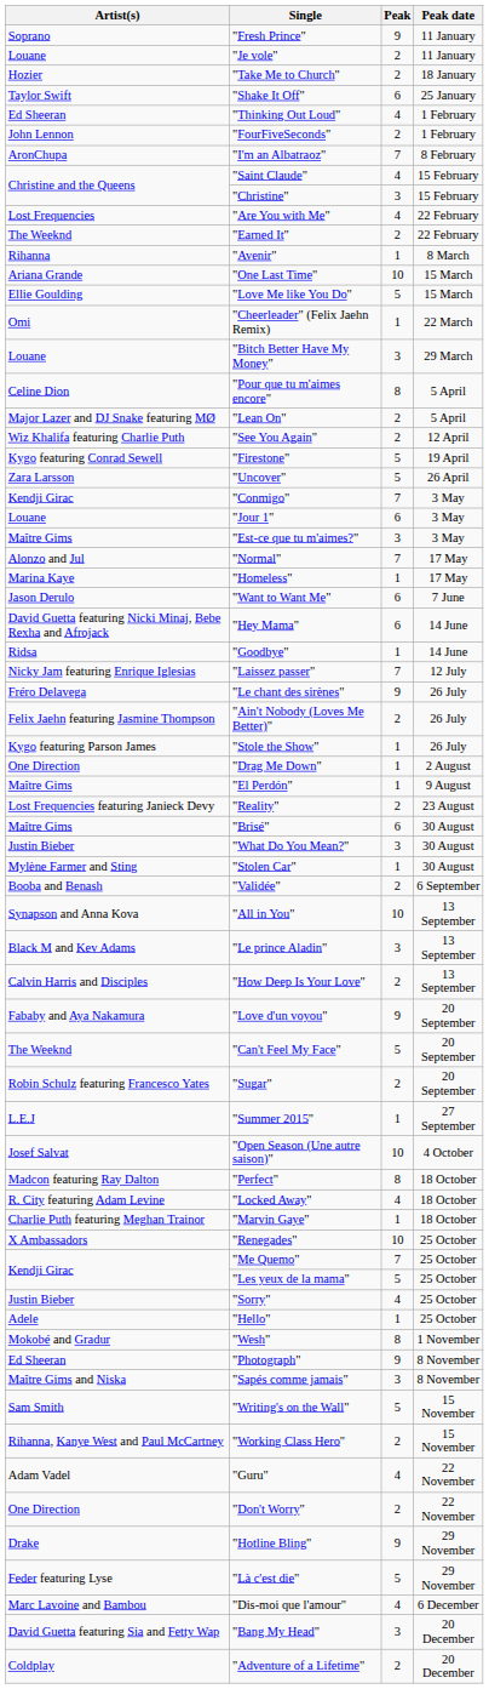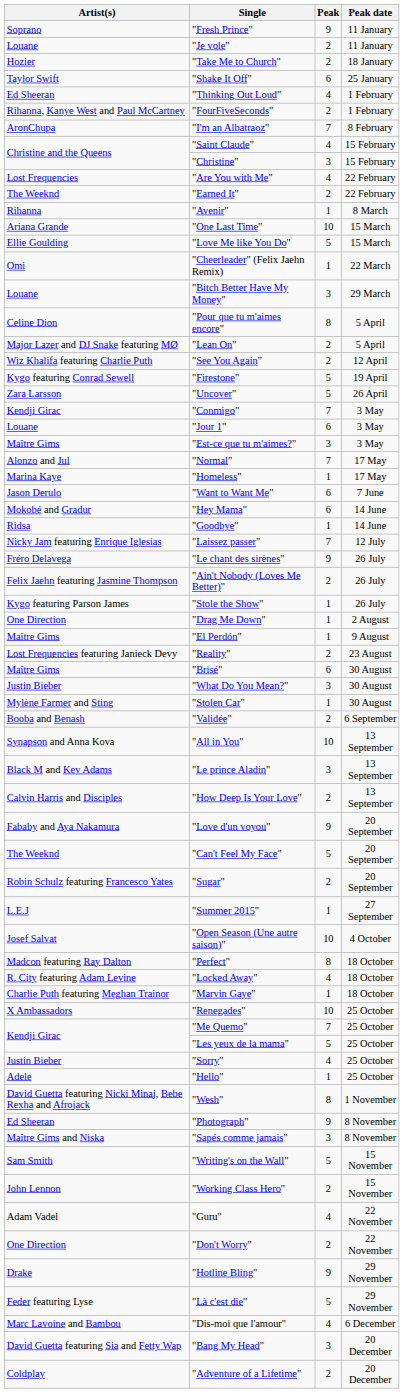"FourFiveSeconds" | Artist(s): John Lennon -> Rihanna, Kanye West and Paul McCartney
"Hey Mama" | Artist(s): David Guetta featuring Nicki Minaj, Bebe Rexha and Afrojack -> Mokobé and Gradur
"Wesh" | Artist(s): Mokobé and Gradur -> David Guetta featuring Nicki Minaj, Bebe Rexha and Afrojack
"Working Class Hero" | Artist(s): Rihanna, Kanye West and Paul McCartney -> John Lennon
